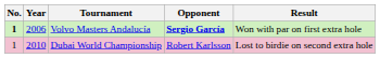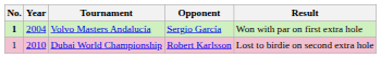Volvo Masters Andalucía | Year: 2006 -> 2004
Volvo Masters Andalucía | Opponent: bold -> normal
